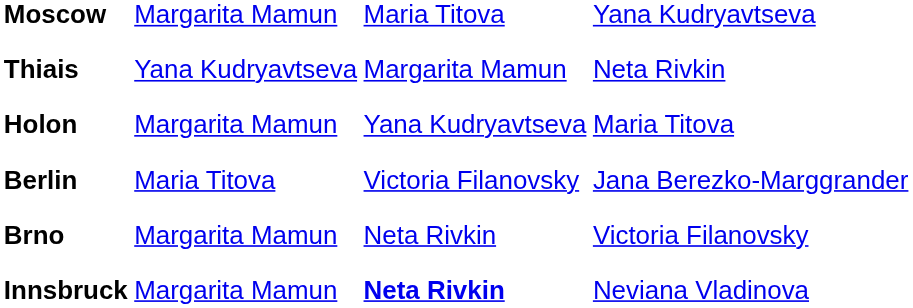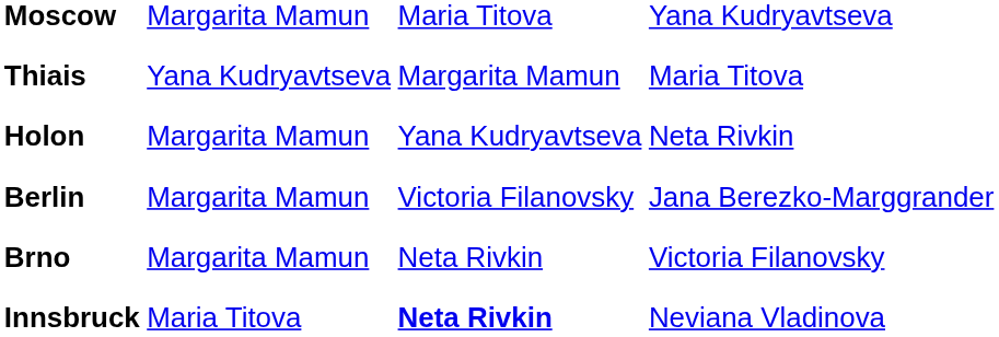Thiais | column 4: Neta Rivkin -> Maria Titova
Holon | column 4: Maria Titova -> Neta Rivkin
Berlin | column 2: Maria Titova -> Margarita Mamun
Innsbruck | column 2: Margarita Mamun -> Maria Titova
